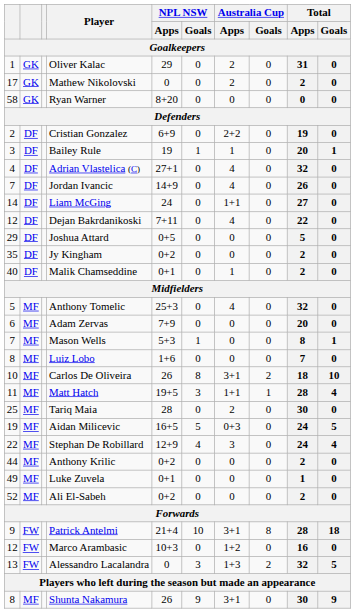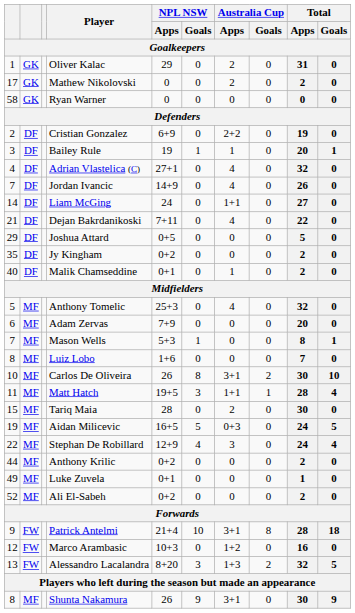Ryan Warner | NPL NSW / Apps / Goalkeepers: 8+20 -> 0
Dejan Bakrdanikoski | column 1: 12 -> 21
Carlos De Oliveira | Total / Apps / Goalkeepers: 18 -> 30
Tariq Maia | column 1: 25 -> 15
Alessandro Lacalandra | NPL NSW / Apps / Goalkeepers: 0 -> 8+20
